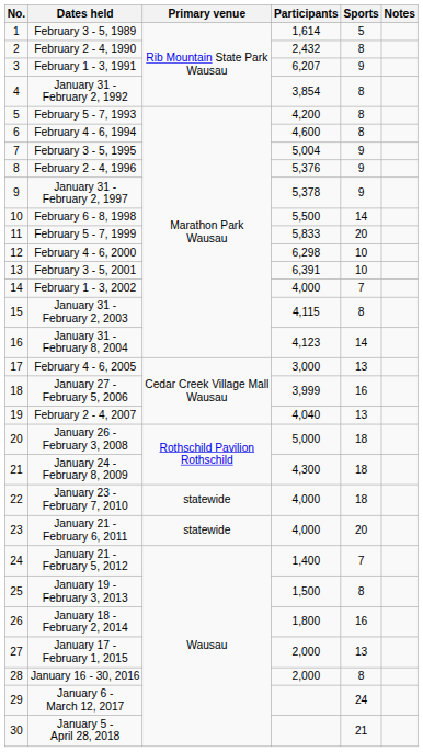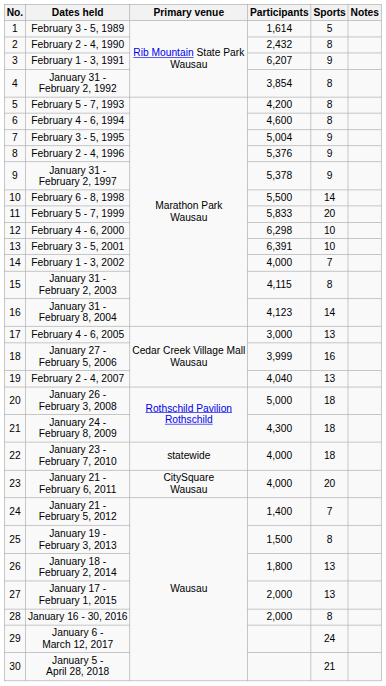January 21 - February 6, 2011 | Primary venue: statewide -> CitySquare Wausau
January 18 - February 2, 2014 | Sports: 16 -> 13
